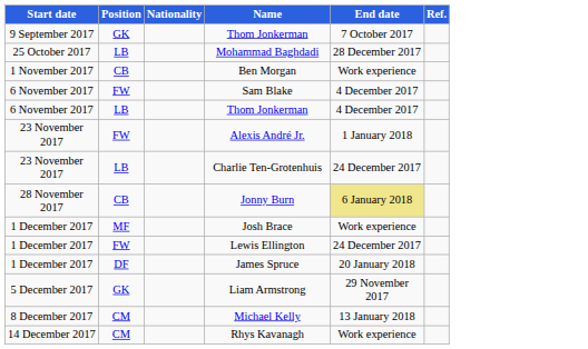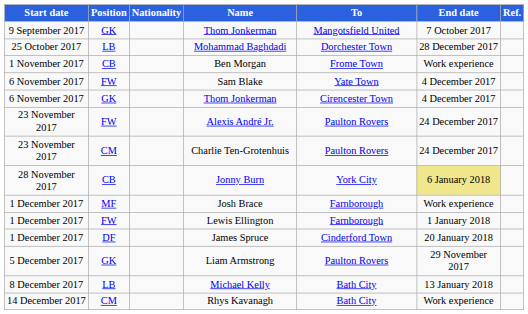+ column: To | Mangotsfield United | Dorchester Town | Frome Town | Yate Town | Cirencester Town | Paulton Rovers | Paulton Rovers | York City | Farnborough | Farnborough | Cinderford Town | Paulton Rovers | Bath City | Bath City
6 November 2017 / Thom Jonkerman | Position: LB -> GK
Alexis André Jr. | End date: 1 January 2018 -> 24 December 2017
Charlie Ten-Grotenhuis | Position: LB -> CM
Lewis Ellington | End date: 24 December 2017 -> 1 January 2018
Michael Kelly | Position: CM -> LB
